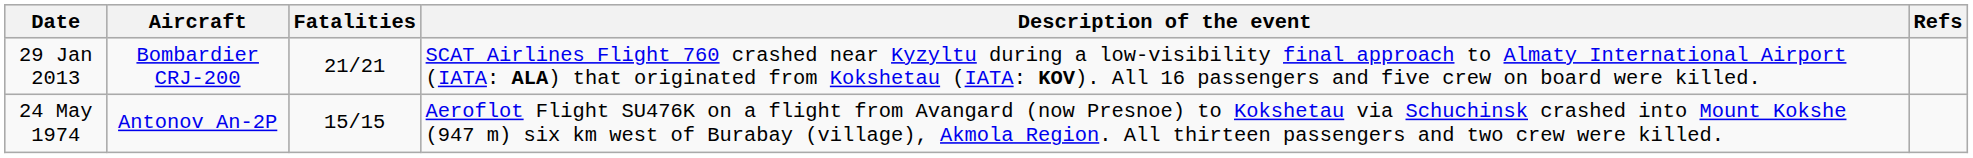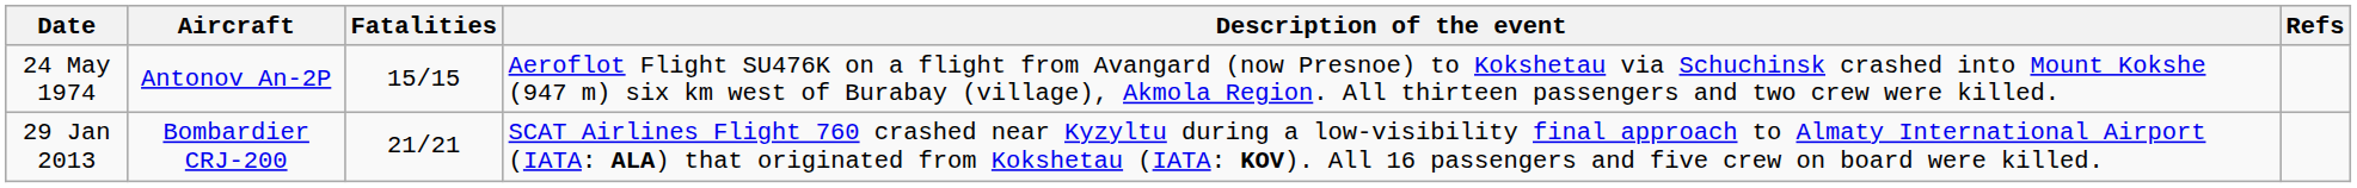rows swapped: 24 May 1974 <-> 29 Jan 2013
